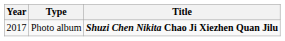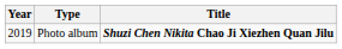Photo album | Year: 2017 -> 2019
